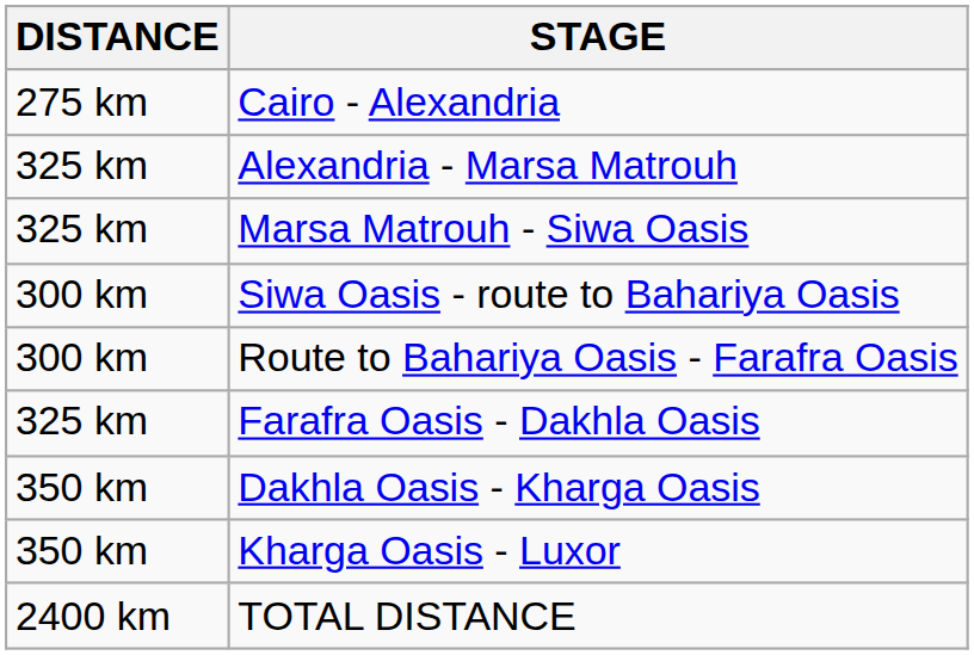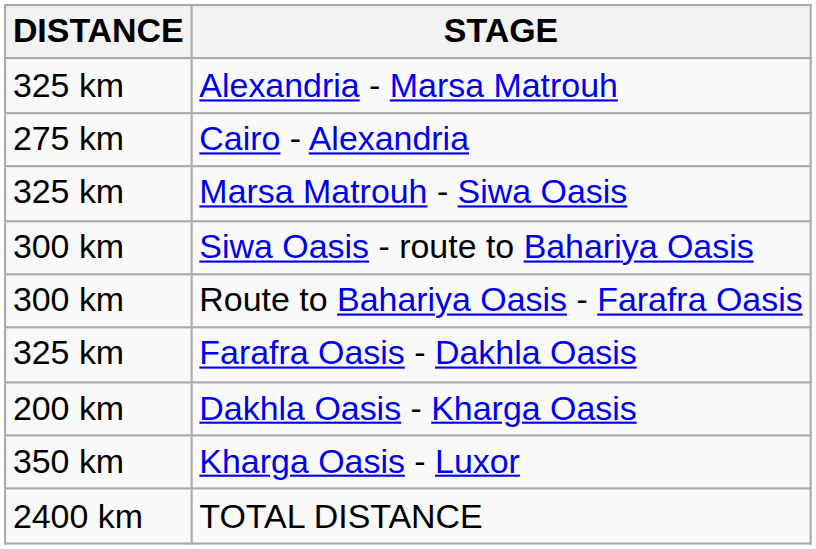rows swapped: Cairo - Alexandria <-> Alexandria - Marsa Matrouh
Dakhla Oasis - Kharga Oasis | DISTANCE: 350 km -> 200 km
